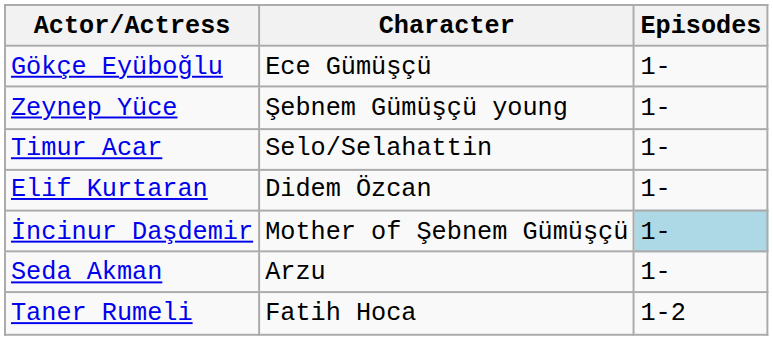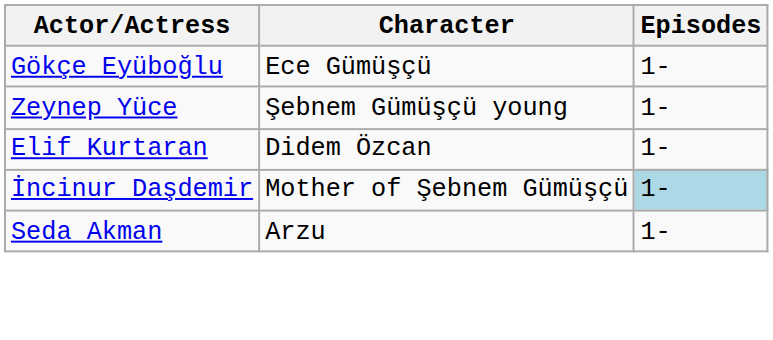- row: Timur Acar | Selo/Selahattin | 1-
- row: Taner Rumeli | Fatih Hoca | 1-2
